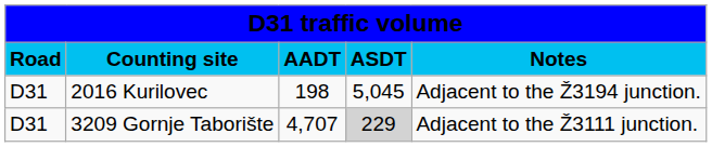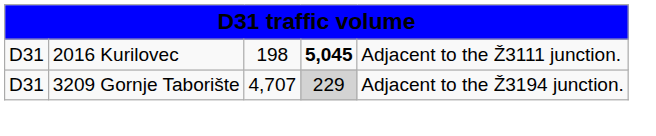- row: Road | Counting site | AADT | ASDT | Notes
2016 Kurilovec | column 4: normal -> bold
2016 Kurilovec | column 5: Adjacent to the Ž3194 junction. -> Adjacent to the Ž3111 junction.
3209 Gornje Taborište | column 5: Adjacent to the Ž3111 junction. -> Adjacent to the Ž3194 junction.
